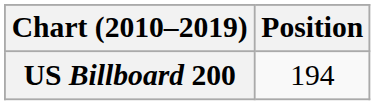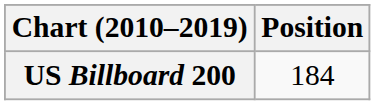US Billboard 200 | Position: 194 -> 184
